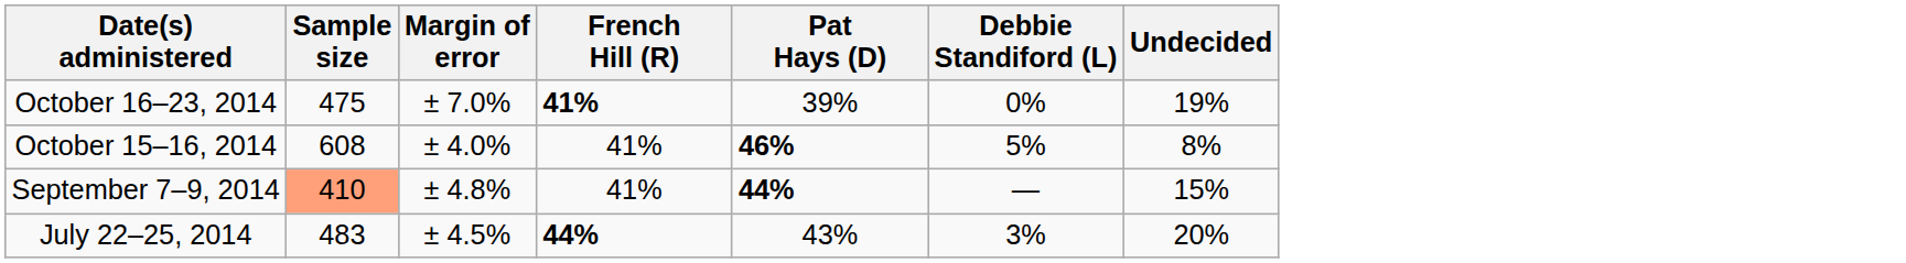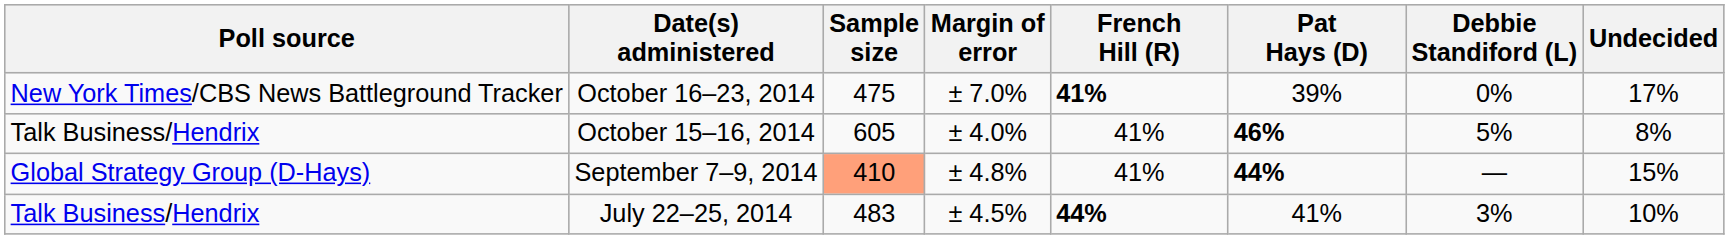+ column: Poll source | New York Times/CBS News Battleground Tracker | Talk Business/Hendrix | Global Strategy Group (D-Hays) | Talk Business/Hendrix
October 16–23, 2014 | Undecided: 19% -> 17%
October 15–16, 2014 | Sample size: 608 -> 605
July 22–25, 2014 | Pat Hays (D): 43% -> 41%
July 22–25, 2014 | Undecided: 20% -> 10%
